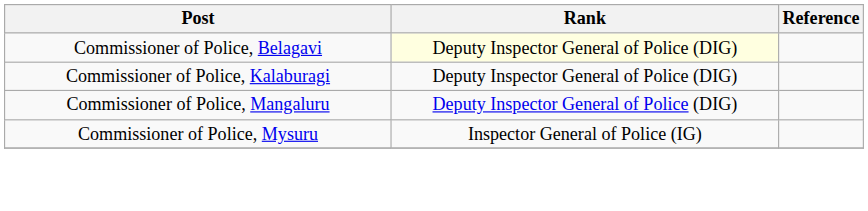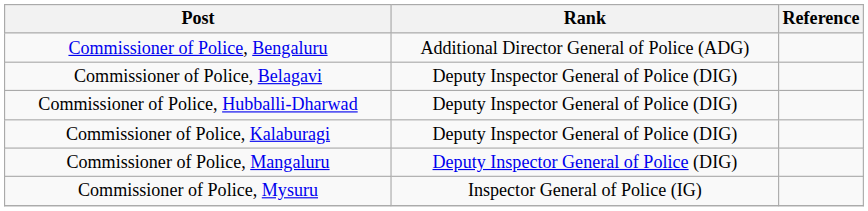+ row: Commissioner of Police, Bengaluru | Additional Director General of Police (ADG)
Commissioner of Police, Belagavi | Rank: lightyellow background -> no background
+ row: Commissioner of Police, Hubballi-Dharwad | Deputy Inspector General of Police (DIG)
